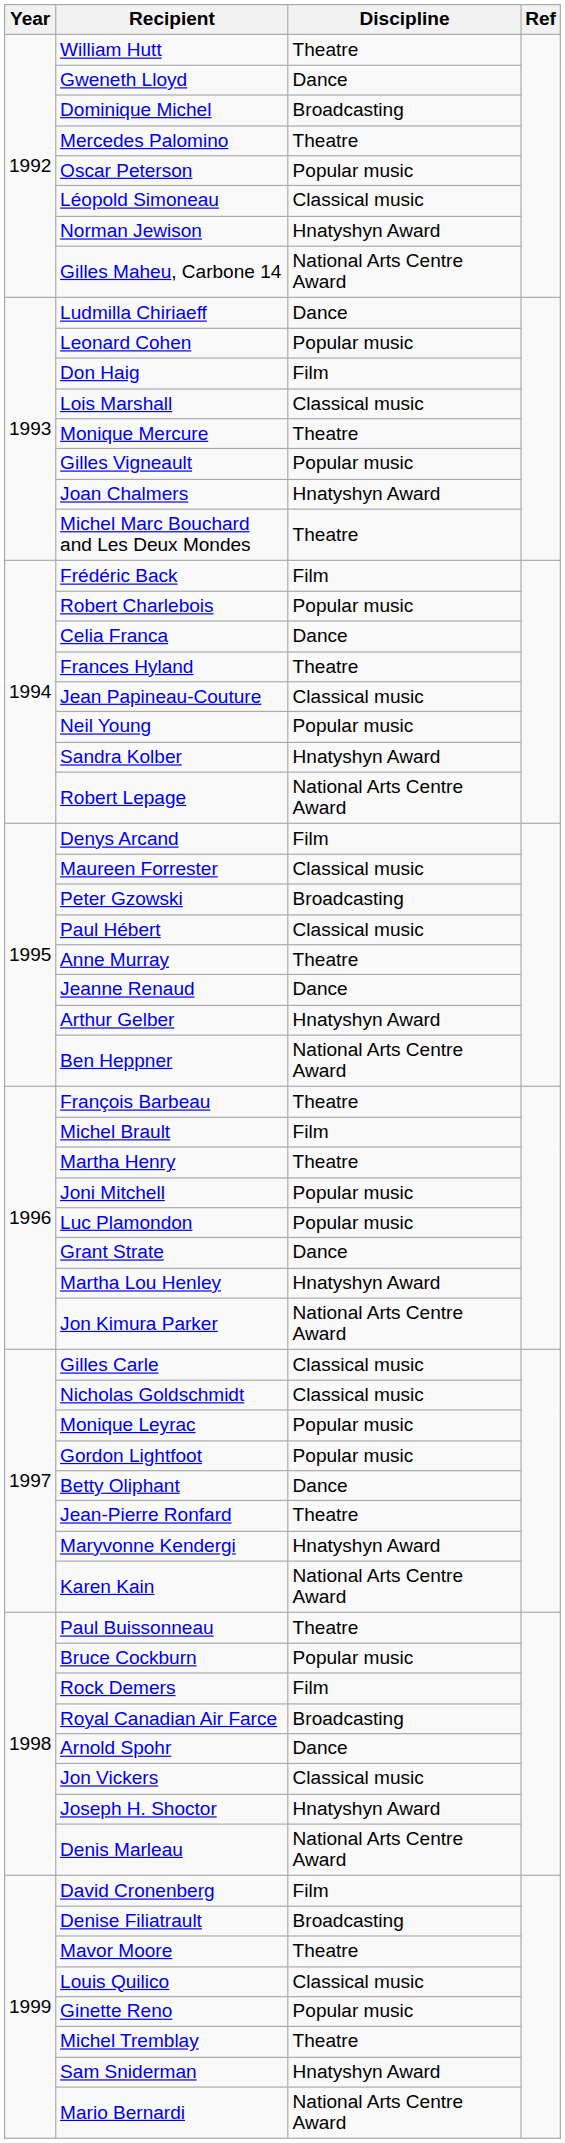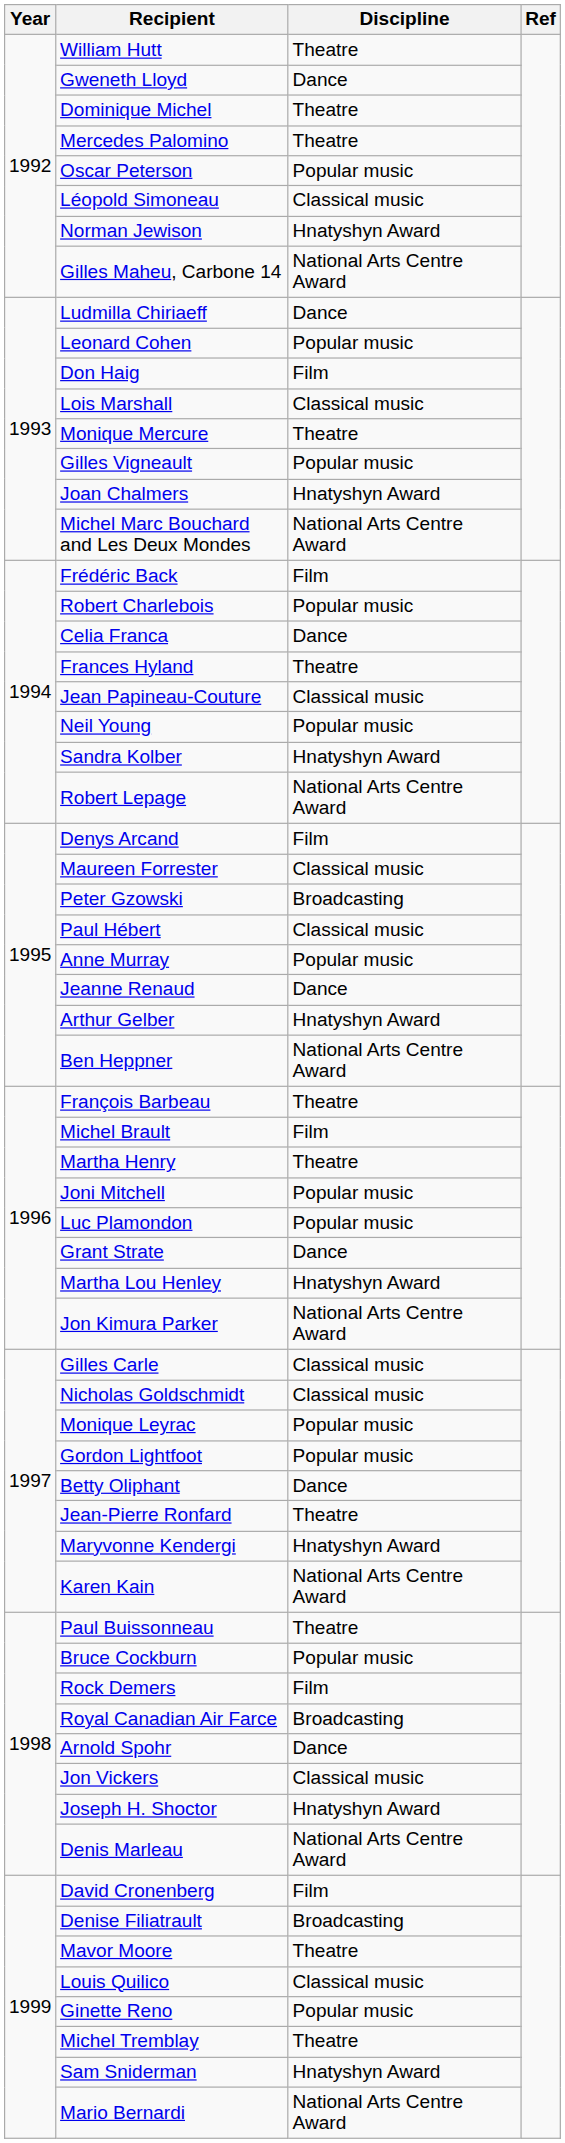Dominique Michel | Discipline: Broadcasting -> Theatre
Michel Marc Bouchard and Les Deux Mondes | Discipline: Theatre -> National Arts Centre Award
Anne Murray | Discipline: Theatre -> Popular music
